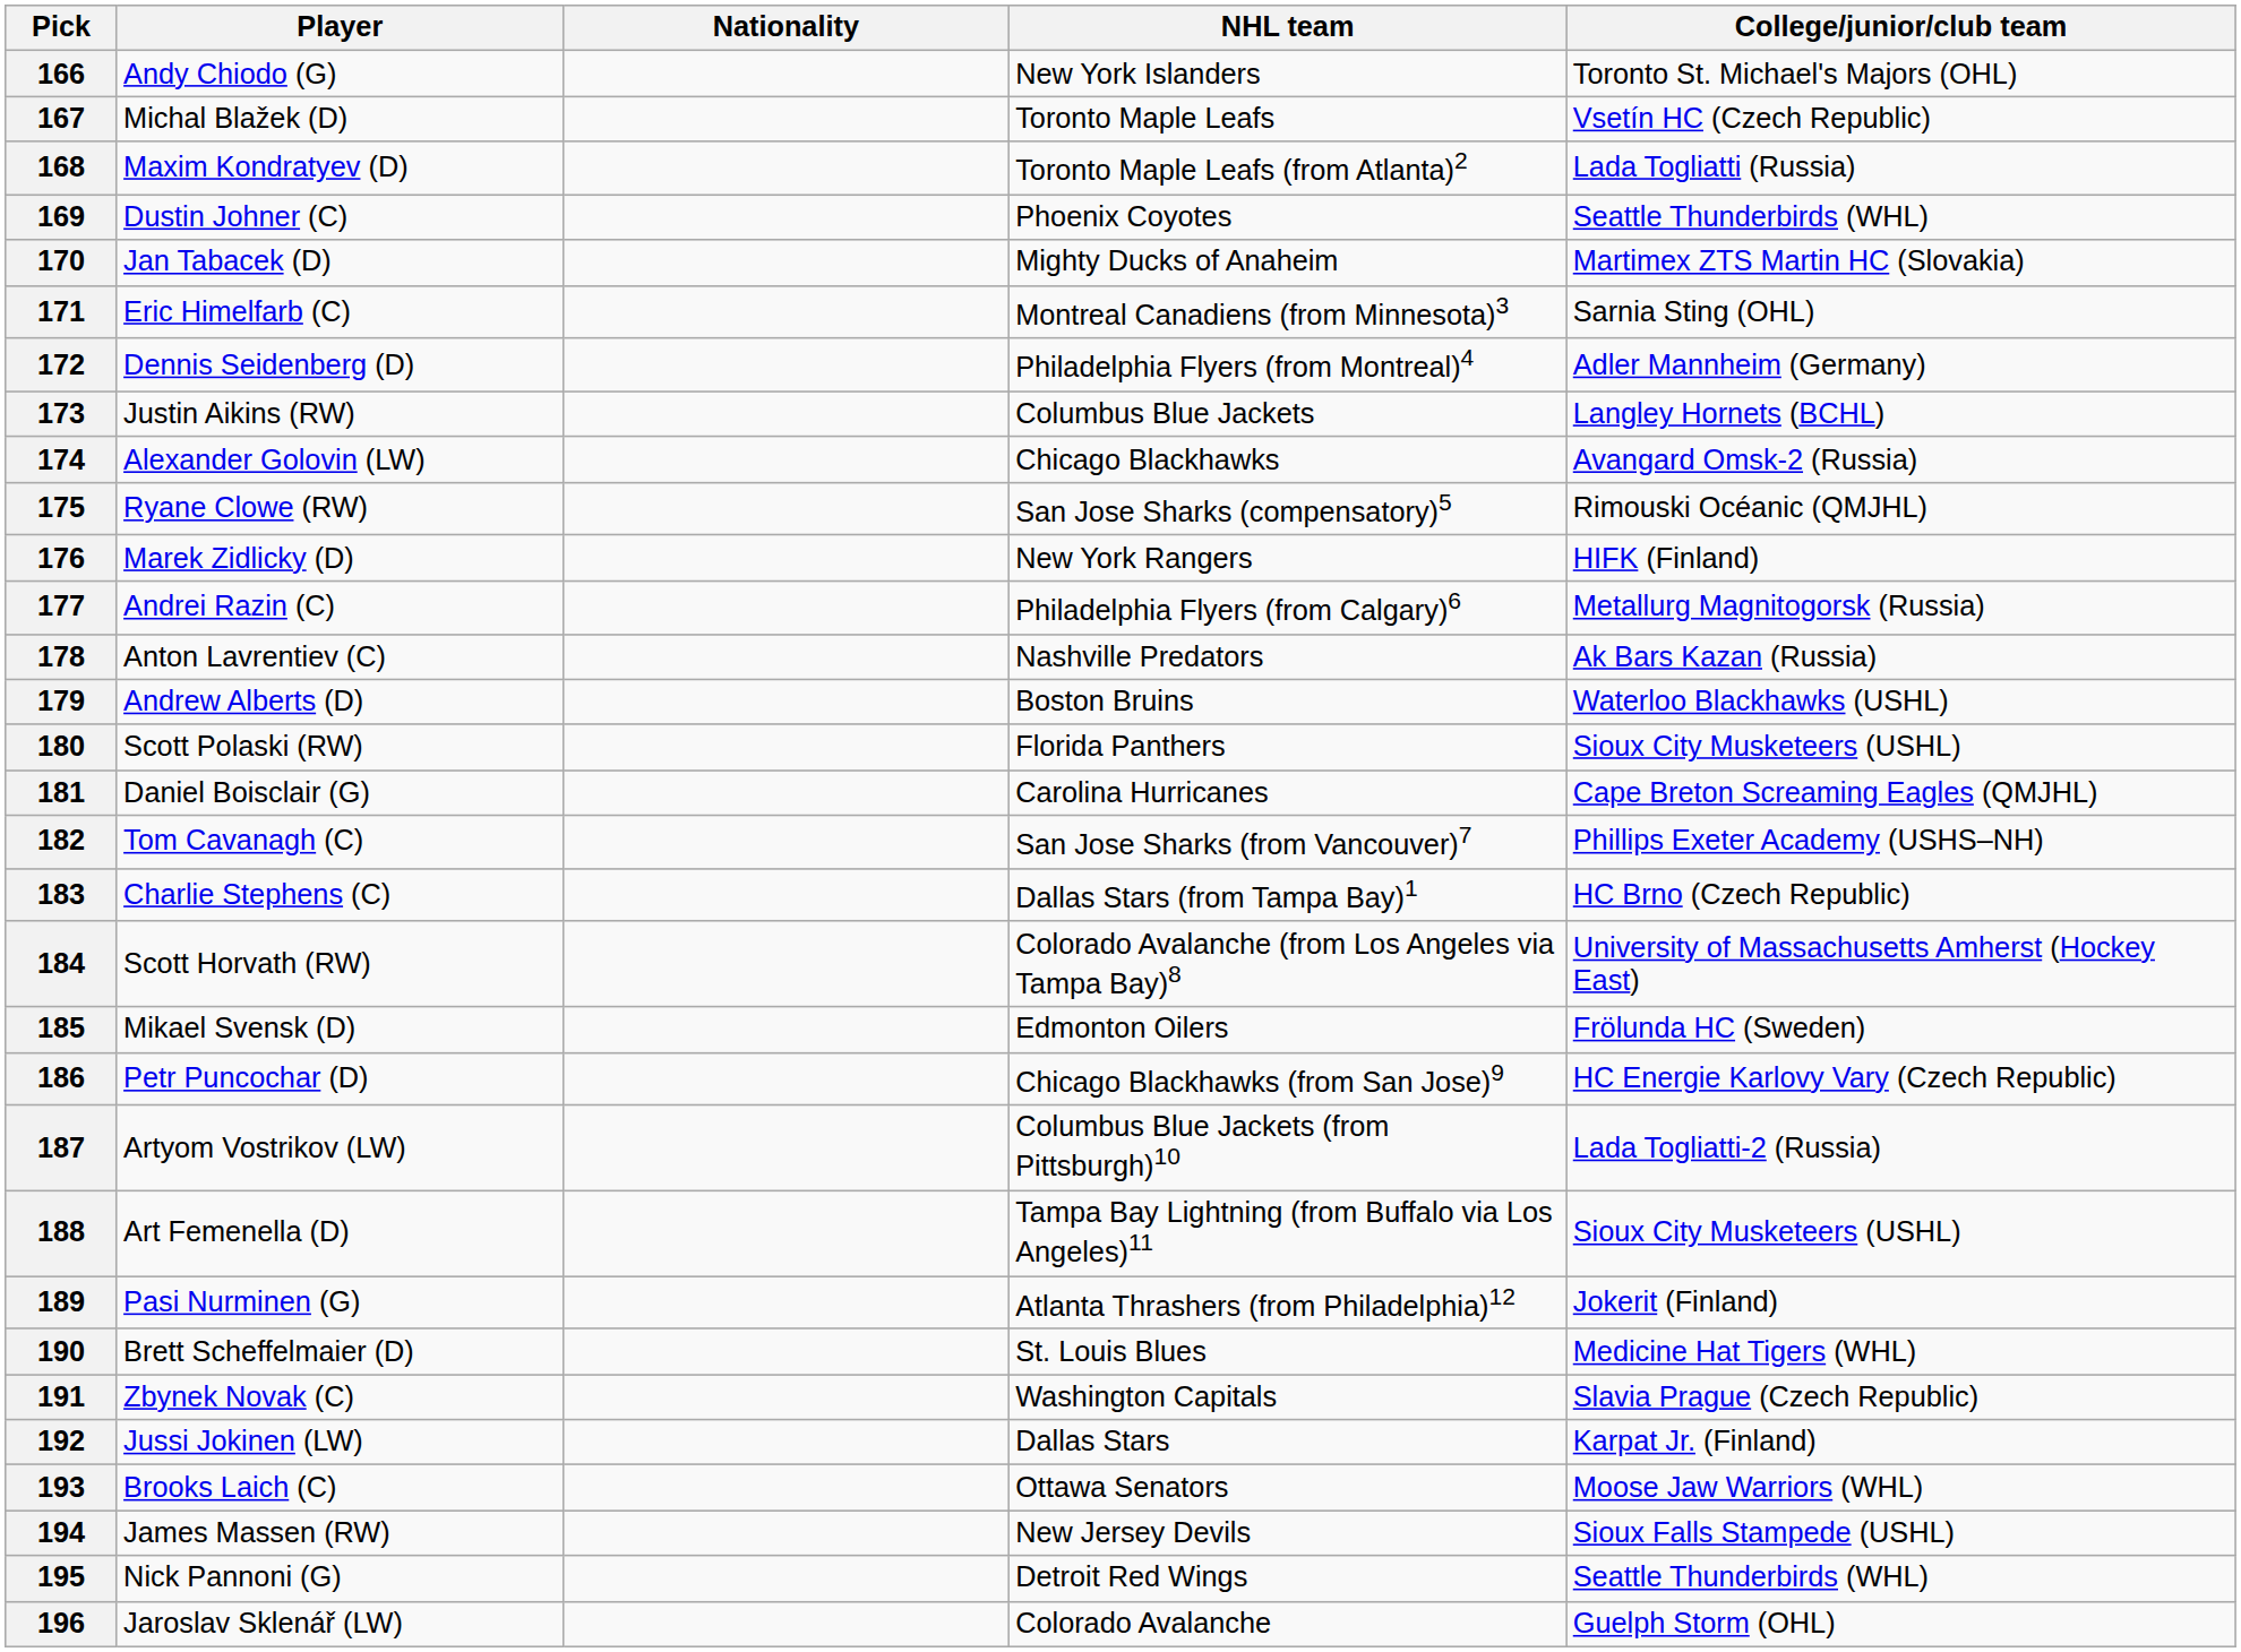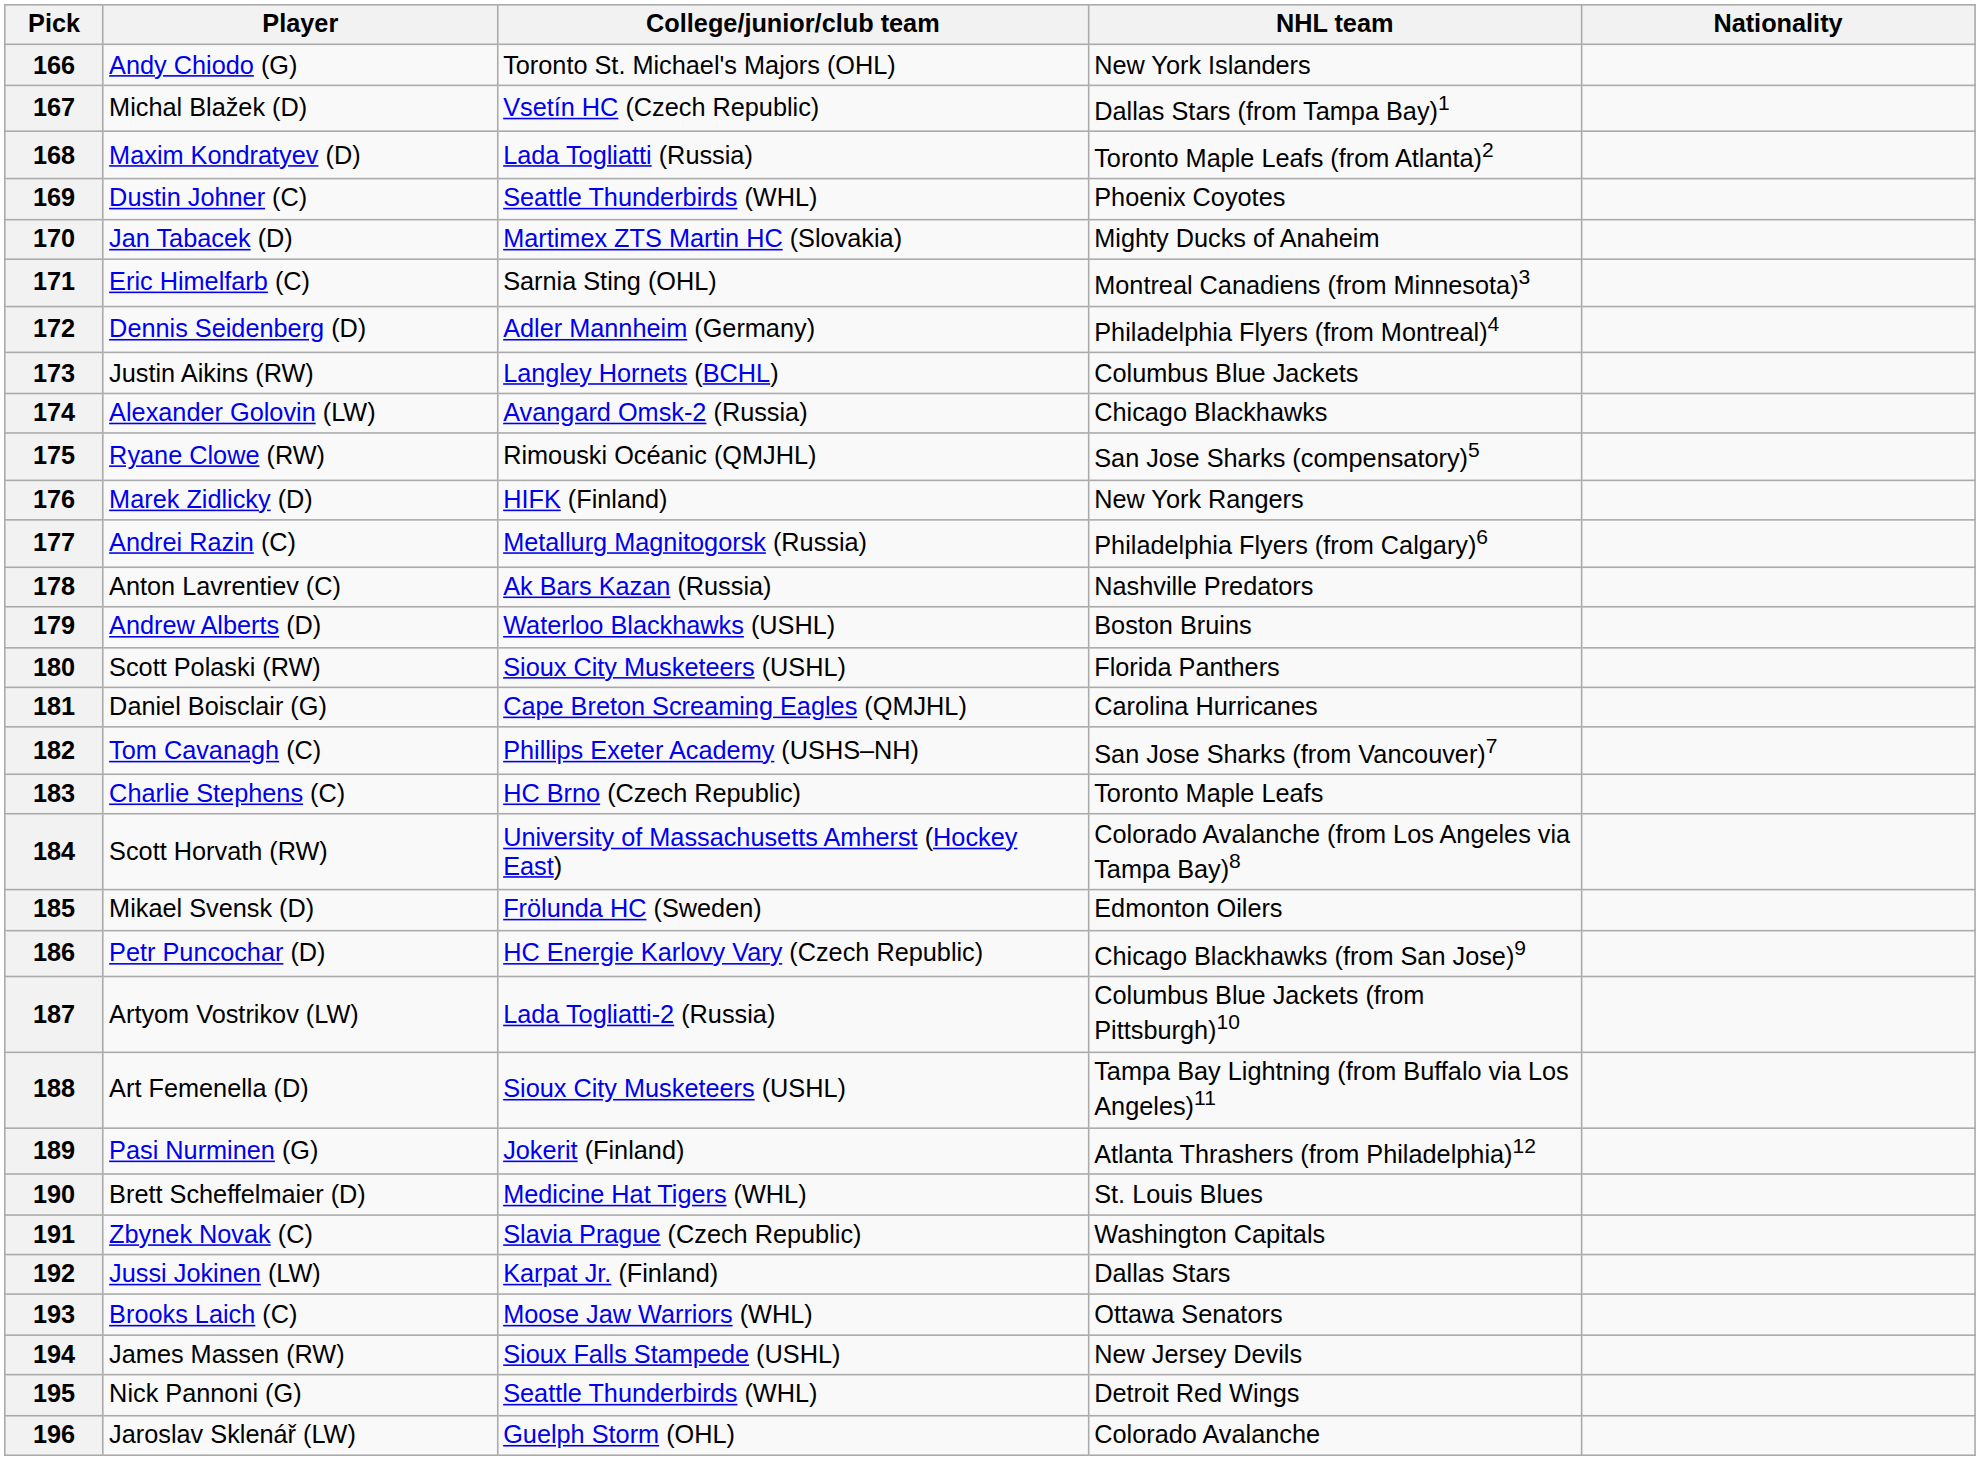columns swapped: Nationality <-> College/junior/club team
167 | NHL team: Toronto Maple Leafs -> Dallas Stars (from Tampa Bay)1
183 | NHL team: Dallas Stars (from Tampa Bay)1 -> Toronto Maple Leafs
